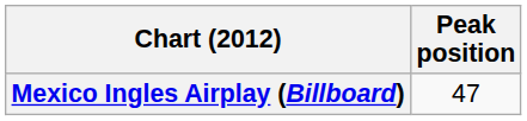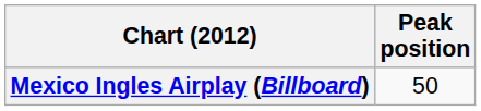Mexico Ingles Airplay (Billboard) | Peak position: 47 -> 50
